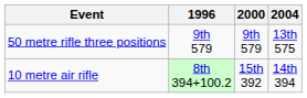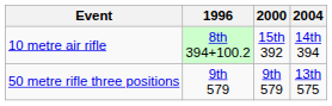rows swapped: 50 metre rifle three positions <-> 10 metre air rifle
